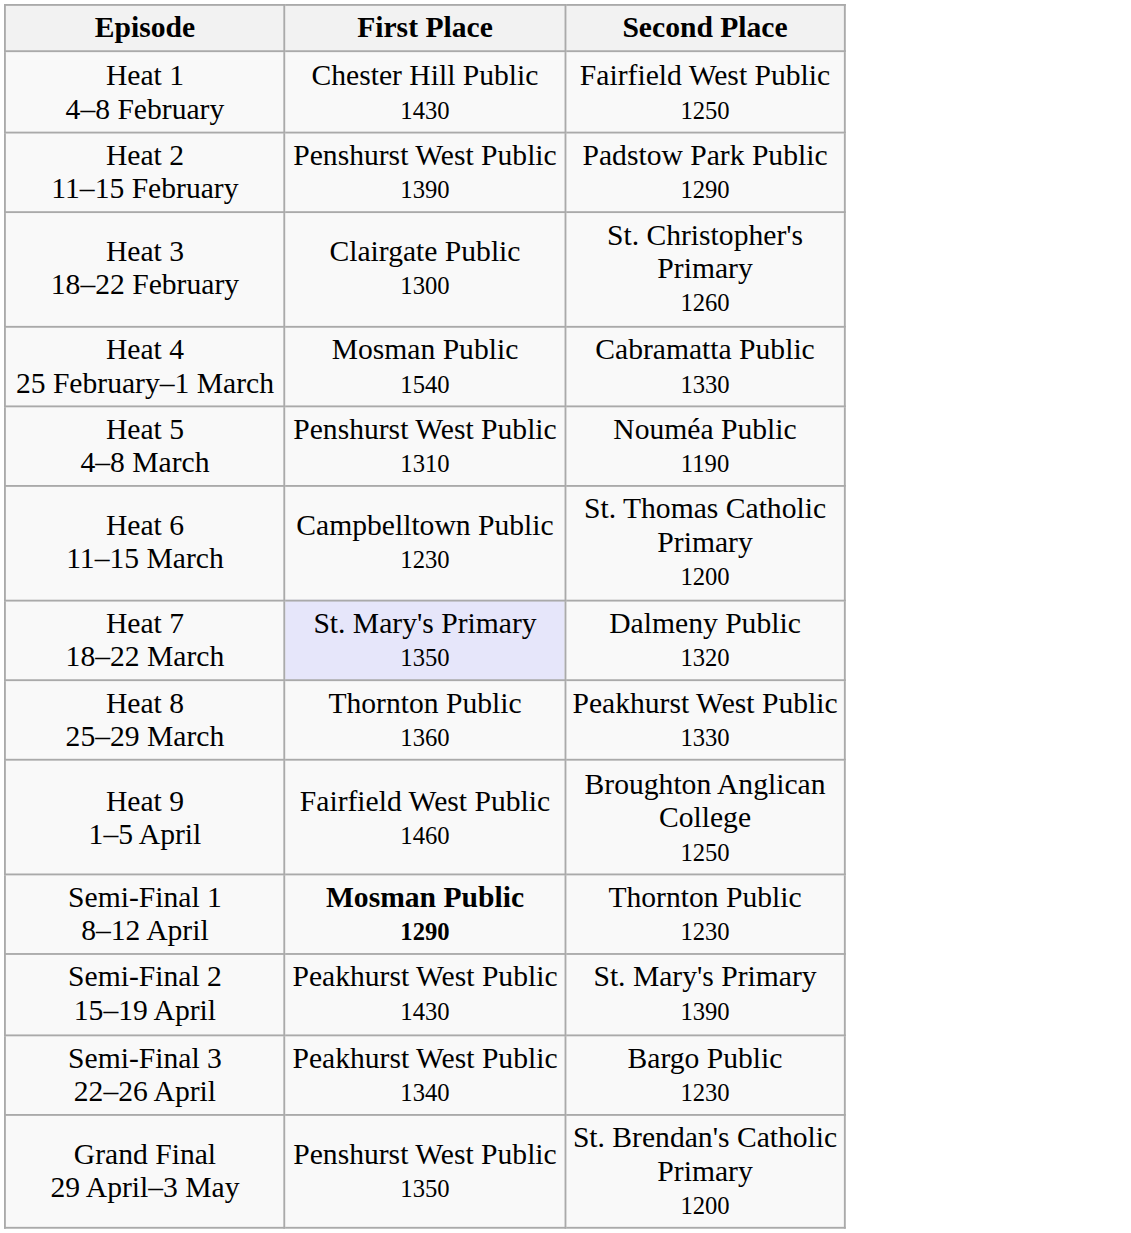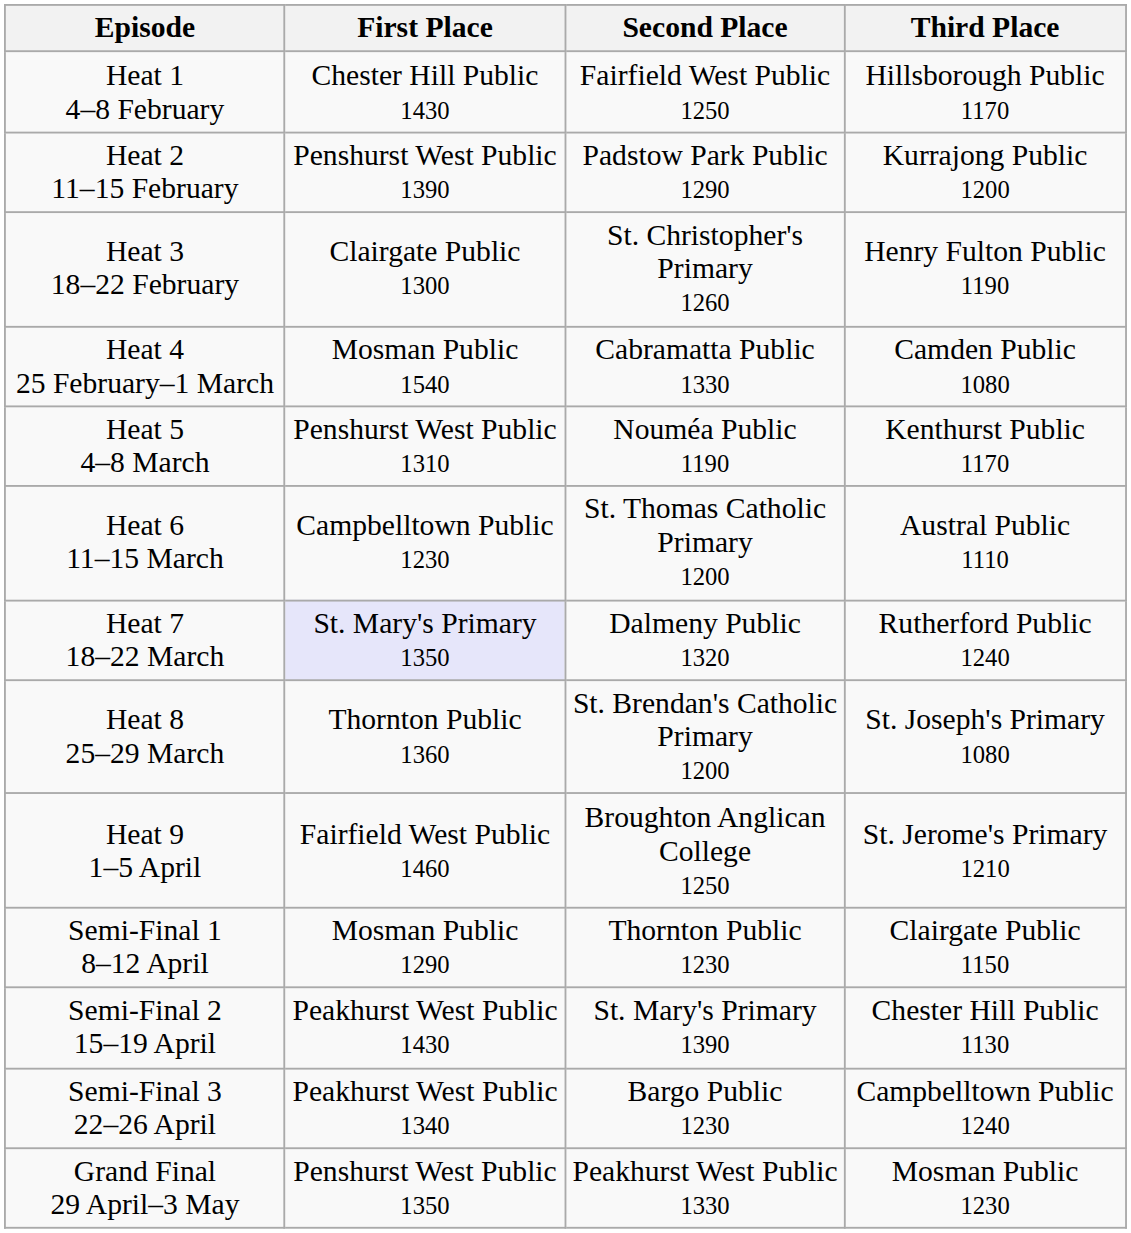+ column: Third Place | Hillsborough Public 1170 | Kurrajong Public 1200 | Henry Fulton Public 1190 | Camden Public 1080 | Kenthurst Public 1170 | Austral Public 1110 | Rutherford Public 1240 | St. Joseph's Primary 1080 | St. Jerome's Primary 1210 | Clairgate Public 1150 | Chester Hill Public 1130 | Campbelltown Public 1240 | Mosman Public 1230
Heat 8 25–29 March | Second Place: Peakhurst West Public 1330 -> St. Brendan's Catholic Primary 1200
Semi-Final 1 8–12 April | First Place: bold -> normal
Grand Final 29 April–3 May | Second Place: St. Brendan's Catholic Primary 1200 -> Peakhurst West Public 1330
